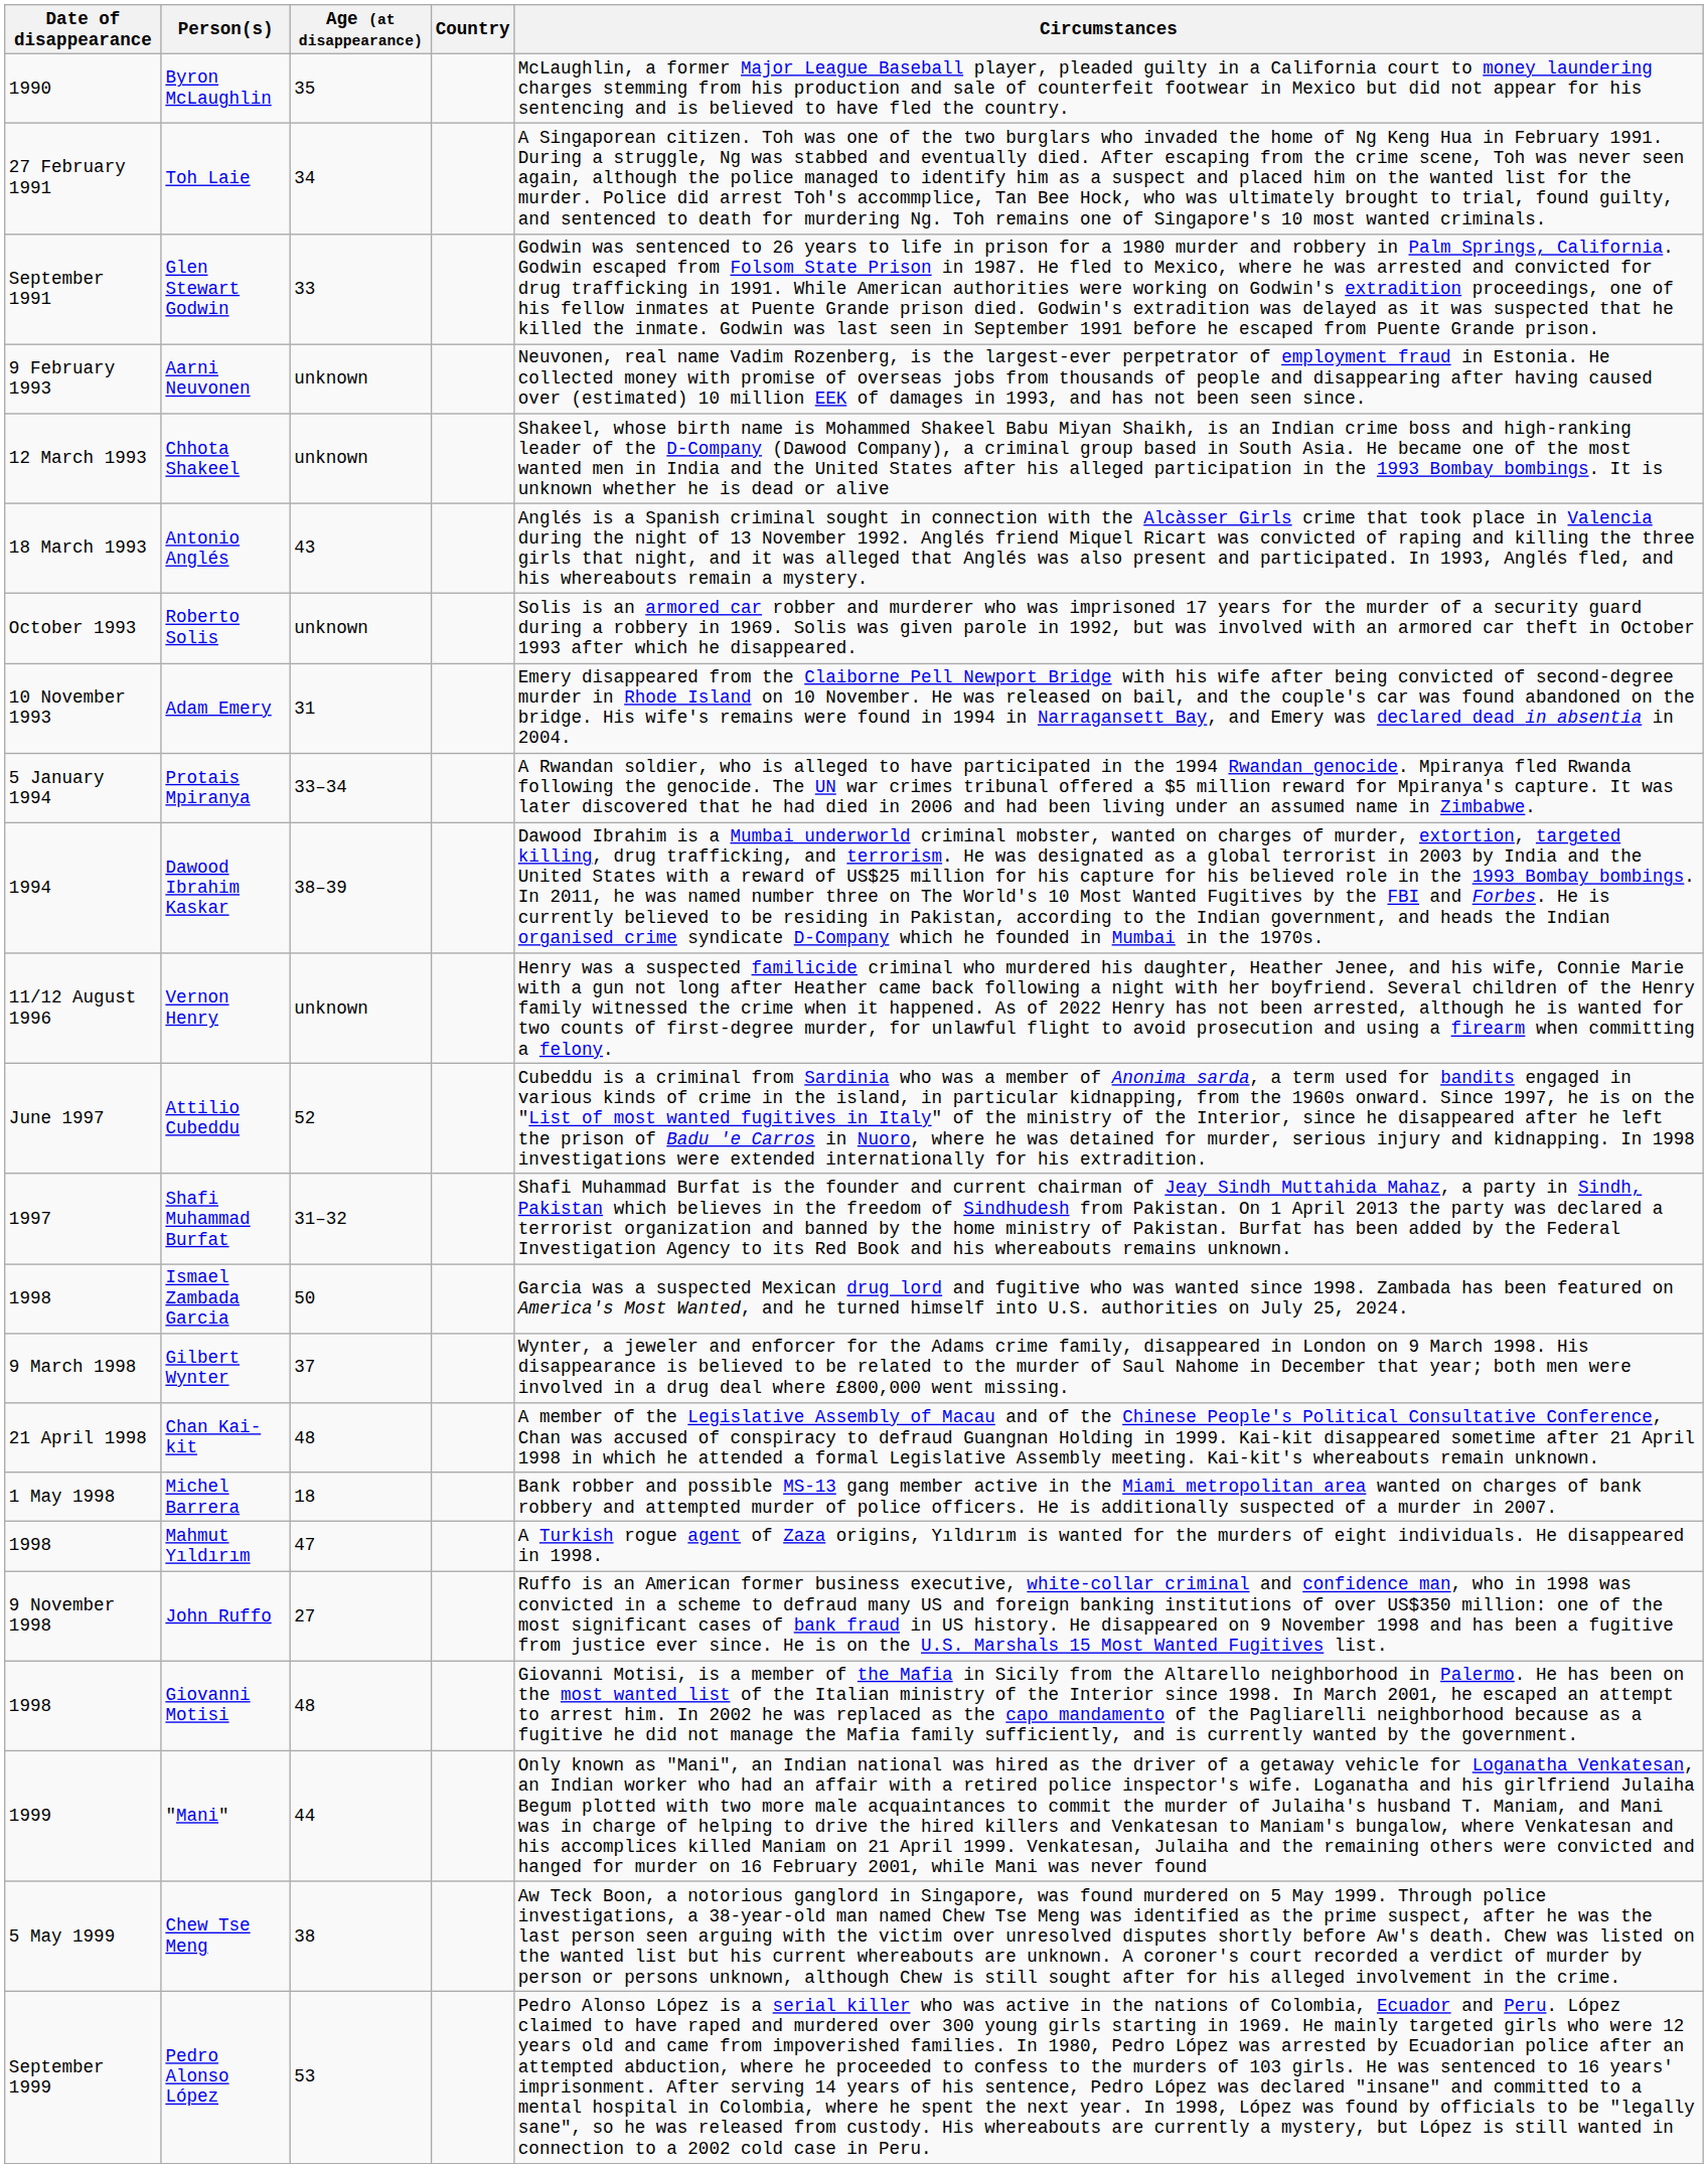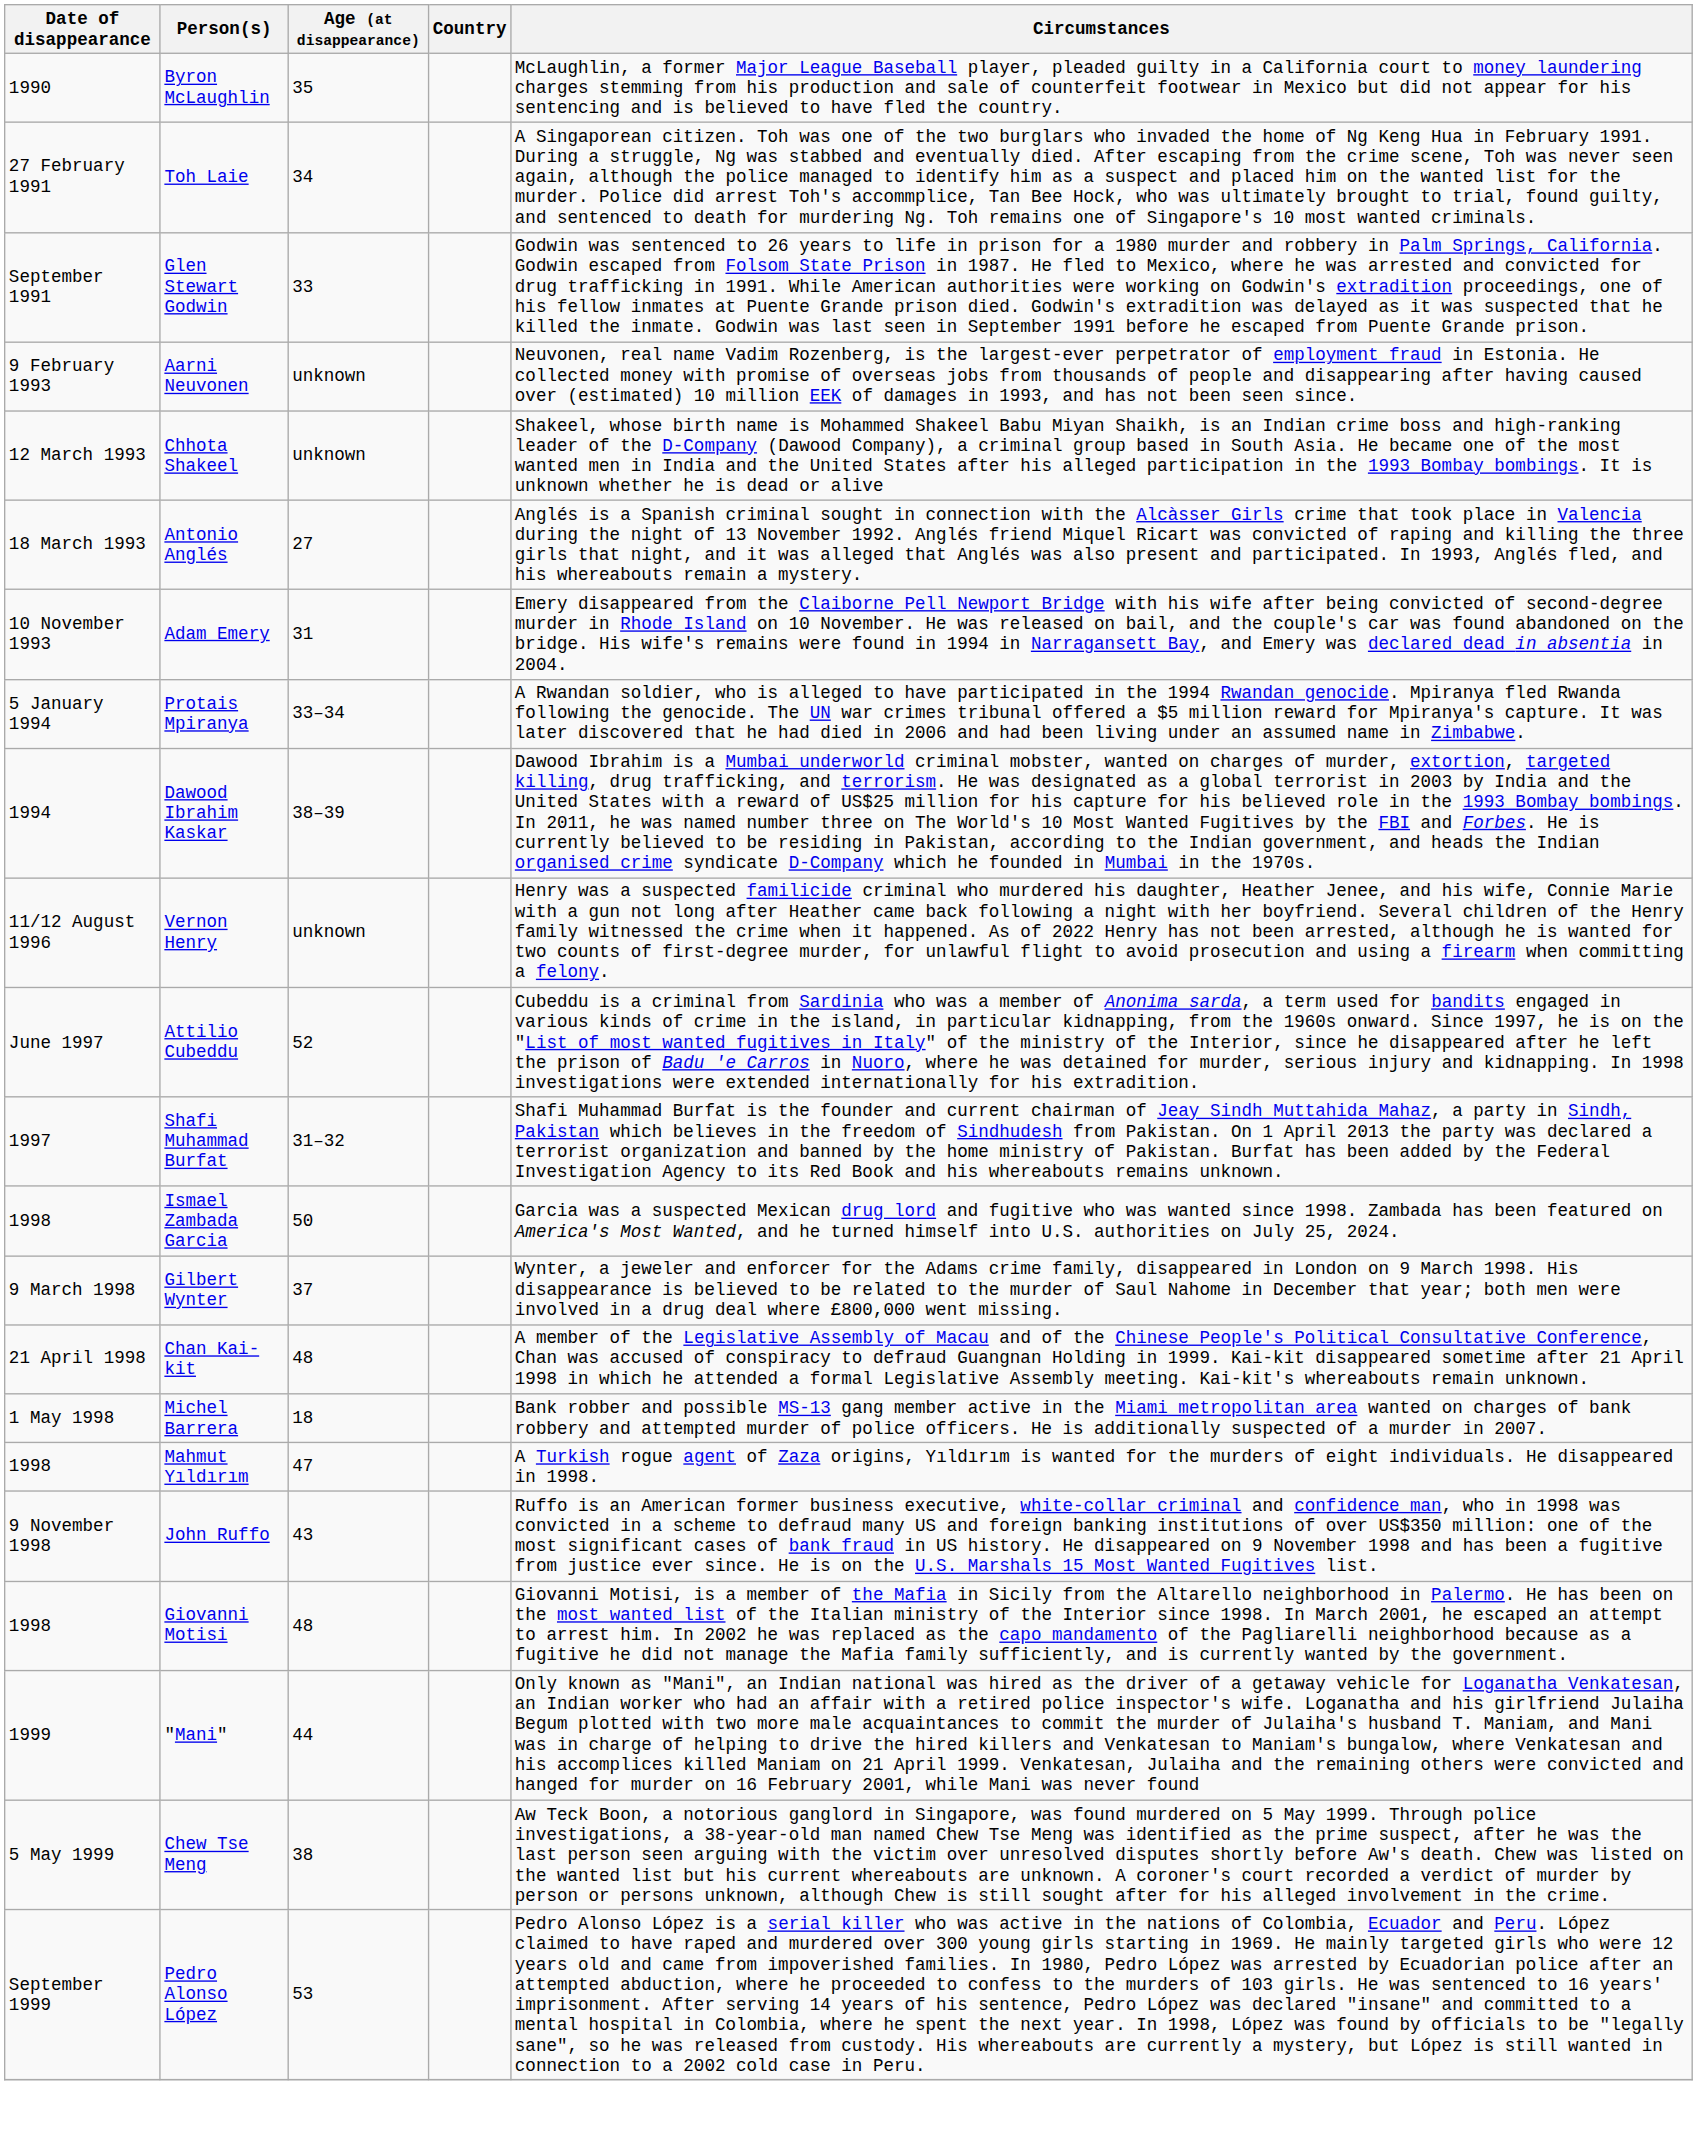Antonio Anglés | Age (at disappearance): 43 -> 27
- row: October 1993 | Roberto Solis | unknown | Solis is an armored car robber and murderer who was imprisoned 17 years for the murder of a security guard during a robbery in 1969. Solis was given parole in 1992, but was involved with an armored car theft in October 1993 after which he disappeared.
John Ruffo | Age (at disappearance): 27 -> 43
